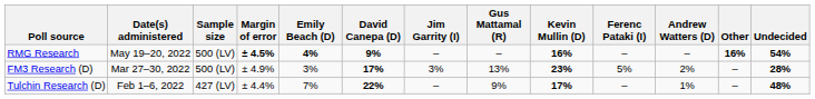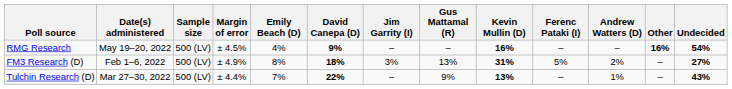RMG Research | Margin of error: bold -> normal
RMG Research | Emily Beach (D): bold -> normal
FM3 Research (D) | Date(s) administered: Mar 27–30, 2022 -> Feb 1–6, 2022
FM3 Research (D) | Emily Beach (D): 3% -> 8%
FM3 Research (D) | David Canepa (D): 17% -> 18%
FM3 Research (D) | Kevin Mullin (D): 23% -> 31%
FM3 Research (D) | Undecided: 28% -> 27%
Tulchin Research (D) | Date(s) administered: Feb 1–6, 2022 -> Mar 27–30, 2022
Tulchin Research (D) | Sample size: 427 (LV) -> 500 (LV)
Tulchin Research (D) | Kevin Mullin (D): 17% -> 13%
Tulchin Research (D) | Undecided: 48% -> 43%
